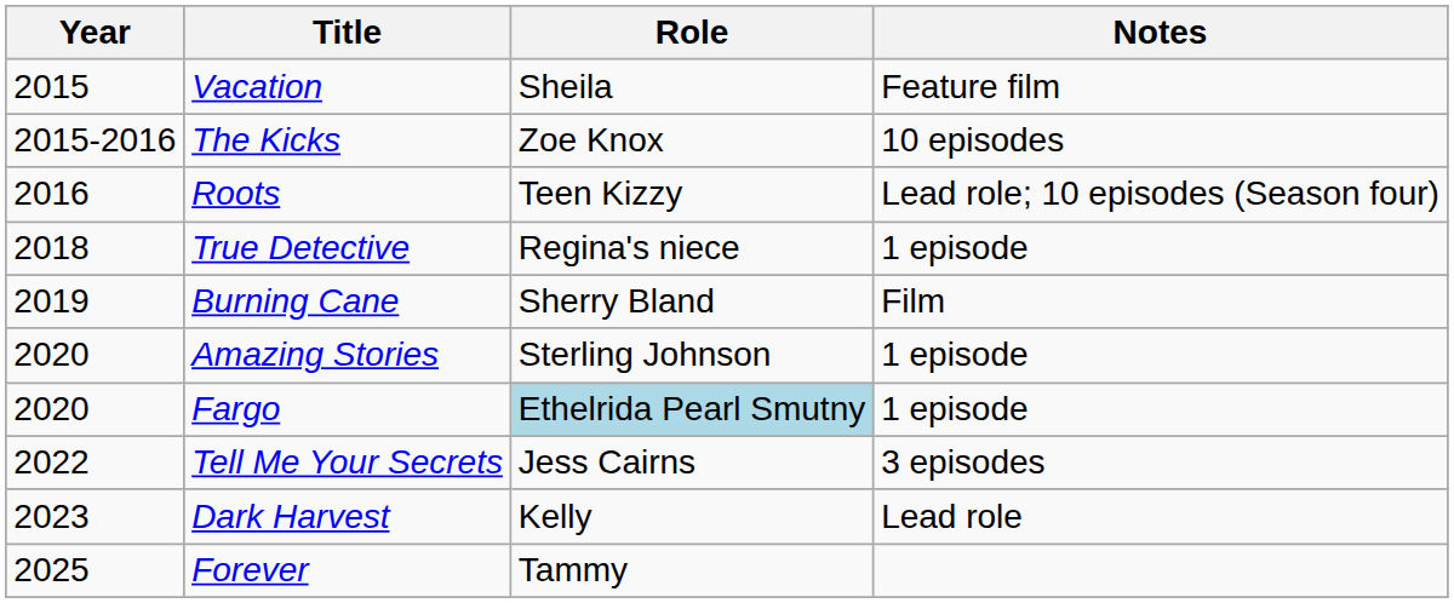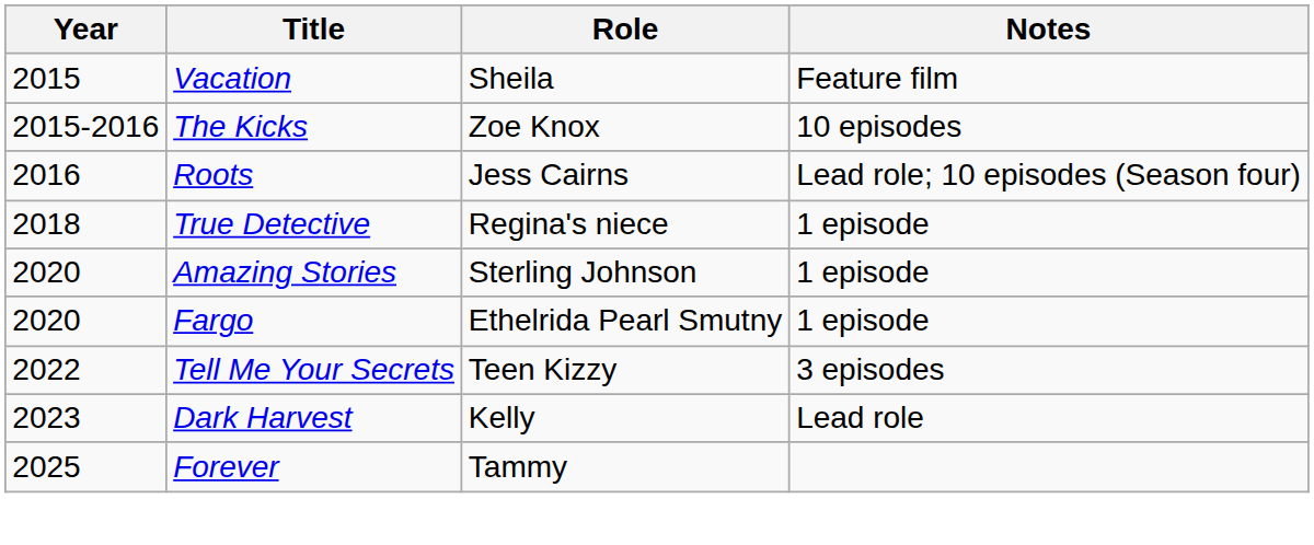Roots | Role: Teen Kizzy -> Jess Cairns
- row: 2019 | Burning Cane | Sherry Bland | Film
Fargo | Role: lightblue background -> no background
Tell Me Your Secrets | Role: Jess Cairns -> Teen Kizzy
